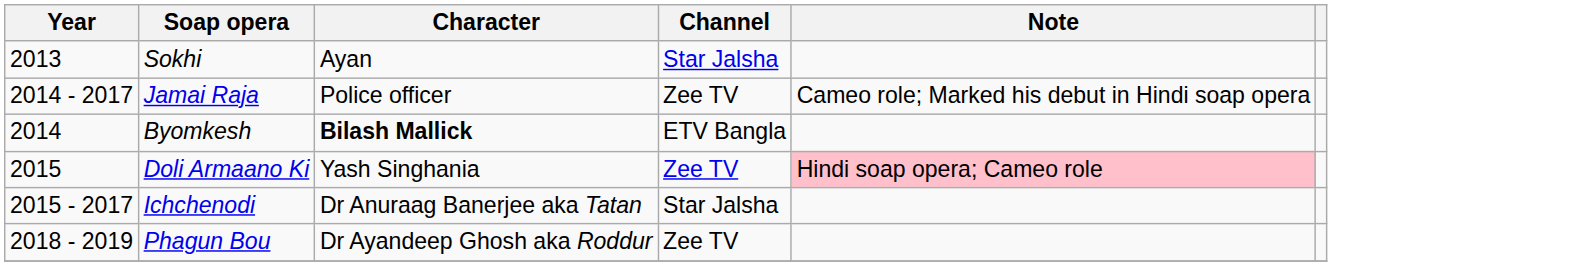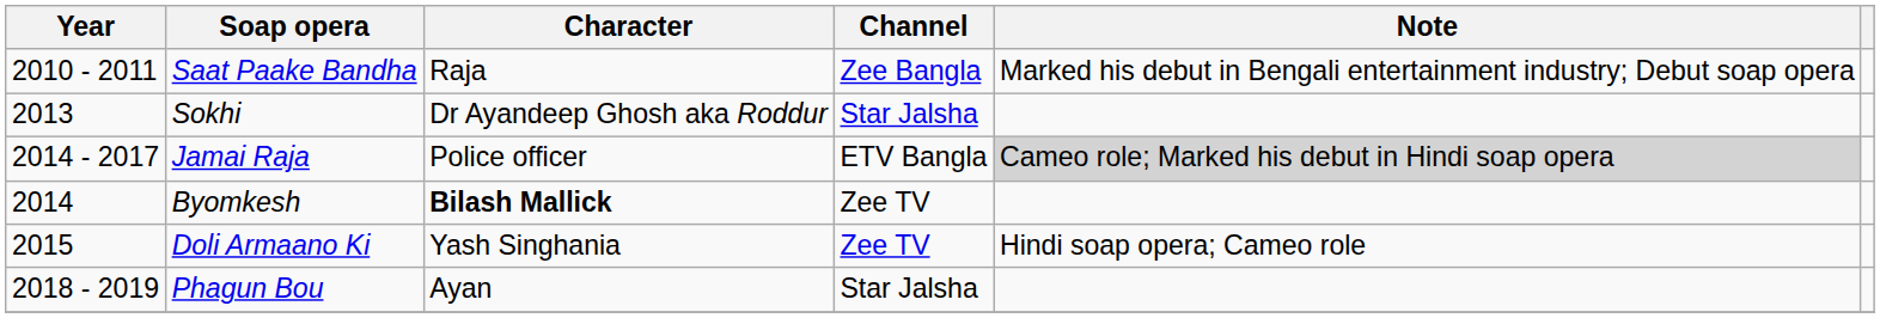+ row: 2010 - 2011 | Saat Paake Bandha | Raja | Zee Bangla | Marked his debut in Bengali entertainment industry; Debut soap opera
Sokhi | Character: Ayan -> Dr Ayandeep Ghosh aka Roddur
Jamai Raja | Channel: Zee TV -> ETV Bangla
Jamai Raja | Note: no background -> lightgrey background
Byomkesh | Channel: ETV Bangla -> Zee TV
Doli Armaano Ki | Note: pink background -> no background
- row: 2015 - 2017 | Ichchenodi | Dr Anuraag Banerjee aka Tatan | Star Jalsha
Phagun Bou | Character: Dr Ayandeep Ghosh aka Roddur -> Ayan
Phagun Bou | Channel: Zee TV -> Star Jalsha
